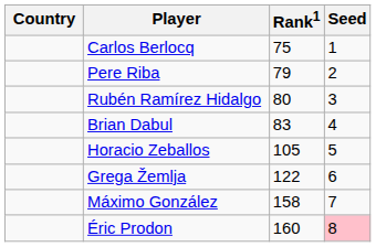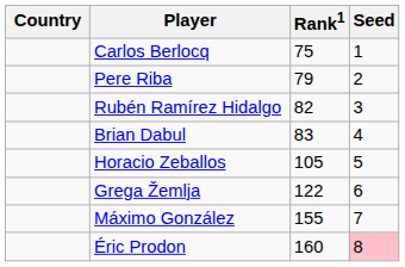Rubén Ramírez Hidalgo | Rank1: 80 -> 82
Máximo González | Rank1: 158 -> 155
